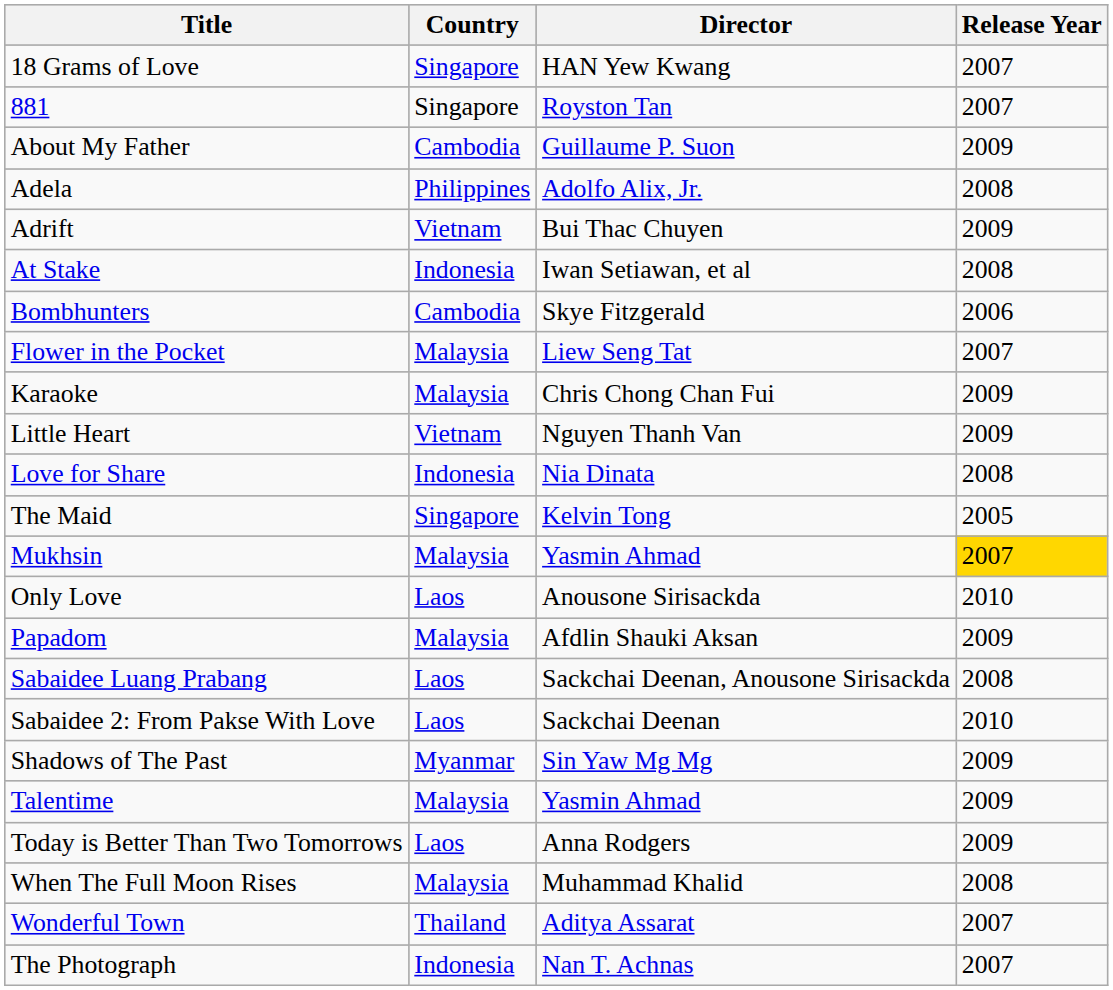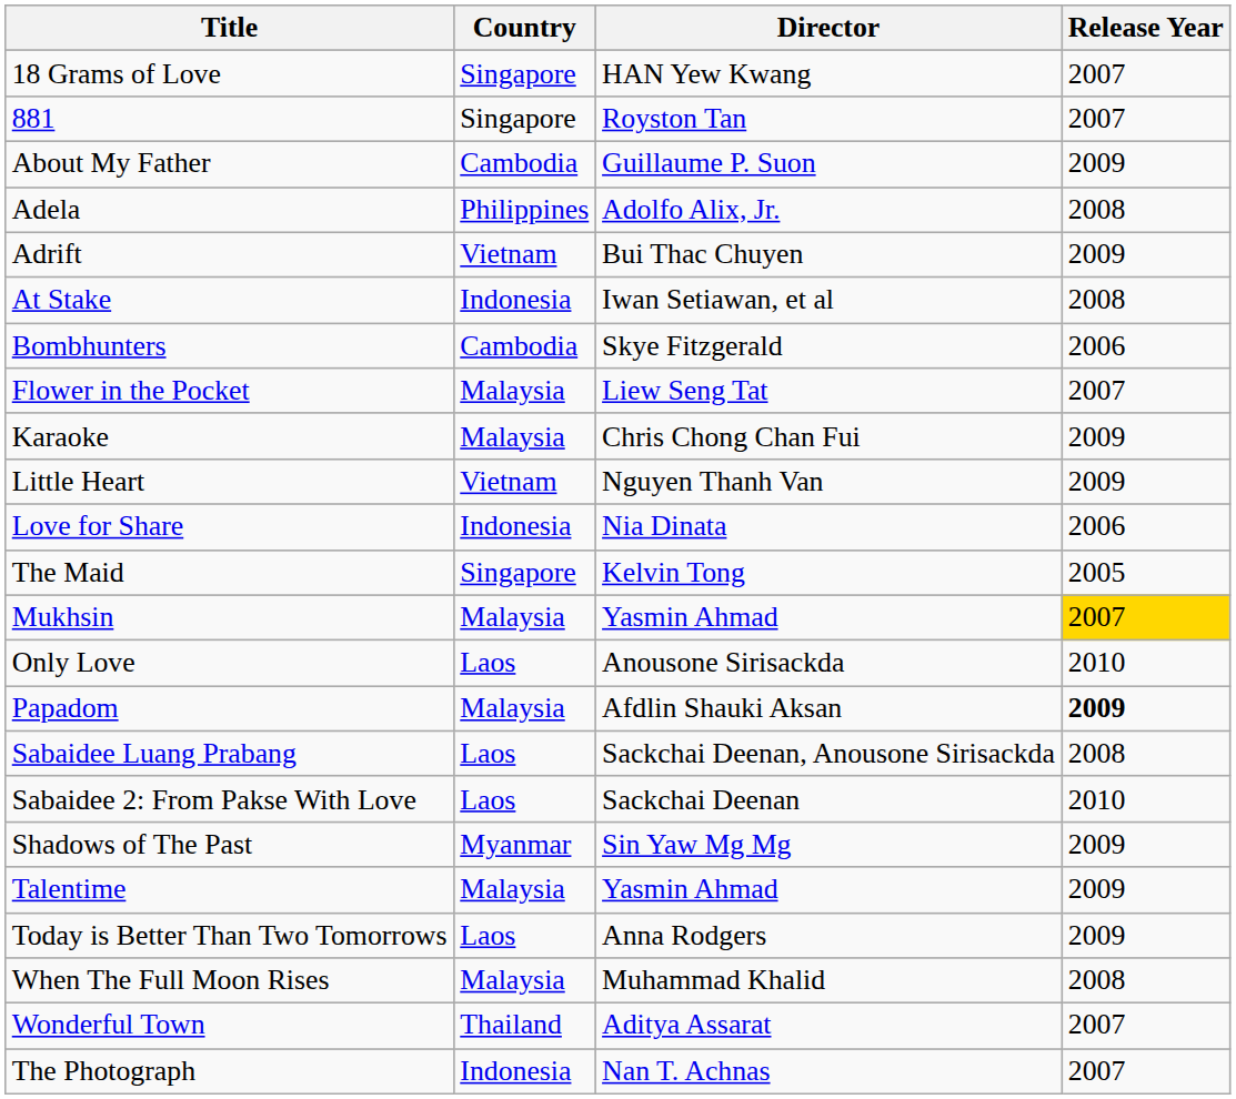Love for Share | Release Year: 2008 -> 2006
Papadom | Release Year: normal -> bold
